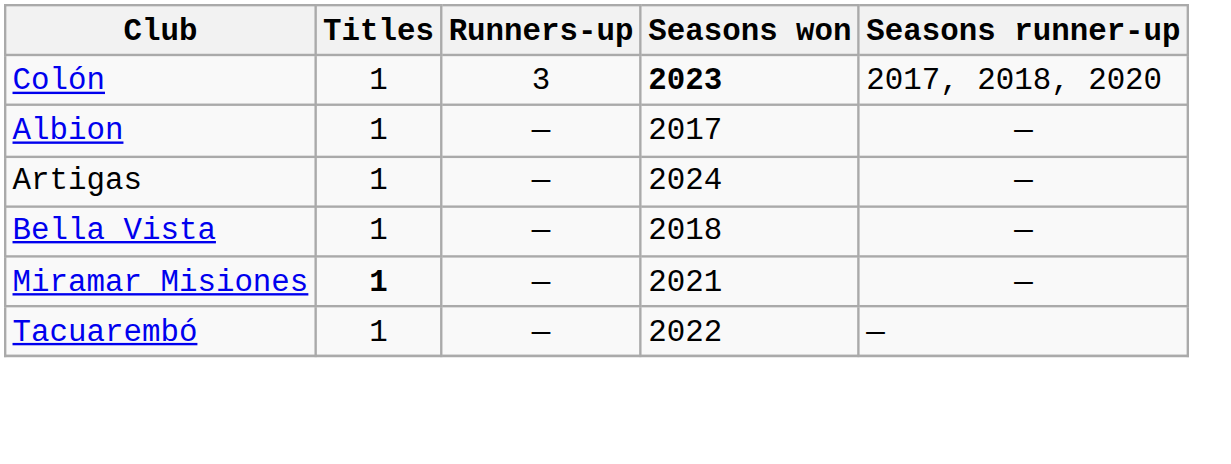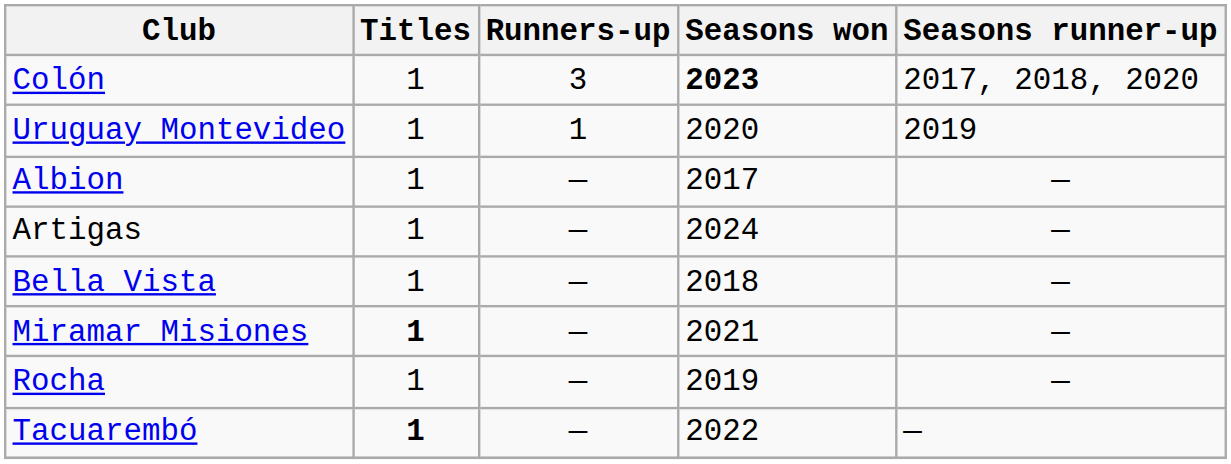+ row: Uruguay Montevideo | 1 | 1 | 2020 | 2019
+ row: Rocha | 1 | — | 2019 | —
Tacuarembó | Titles: normal -> bold
